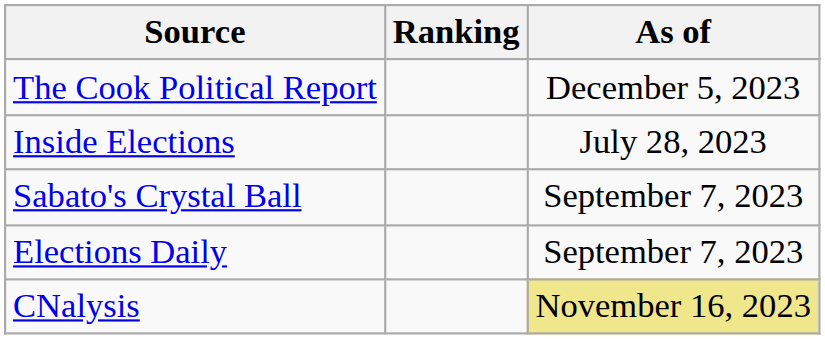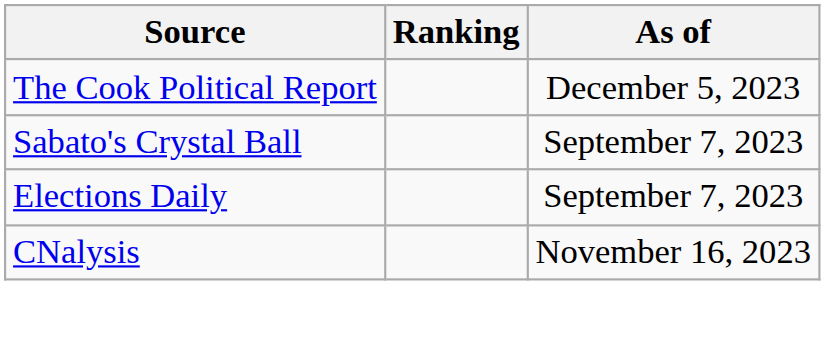- row: Inside Elections | July 28, 2023
CNalysis | As of: khaki background -> no background
